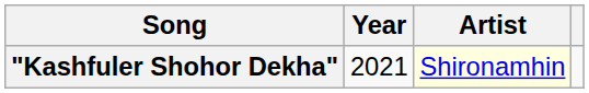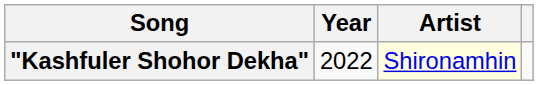"Kashfuler Shohor Dekha" | Year: 2021 -> 2022
